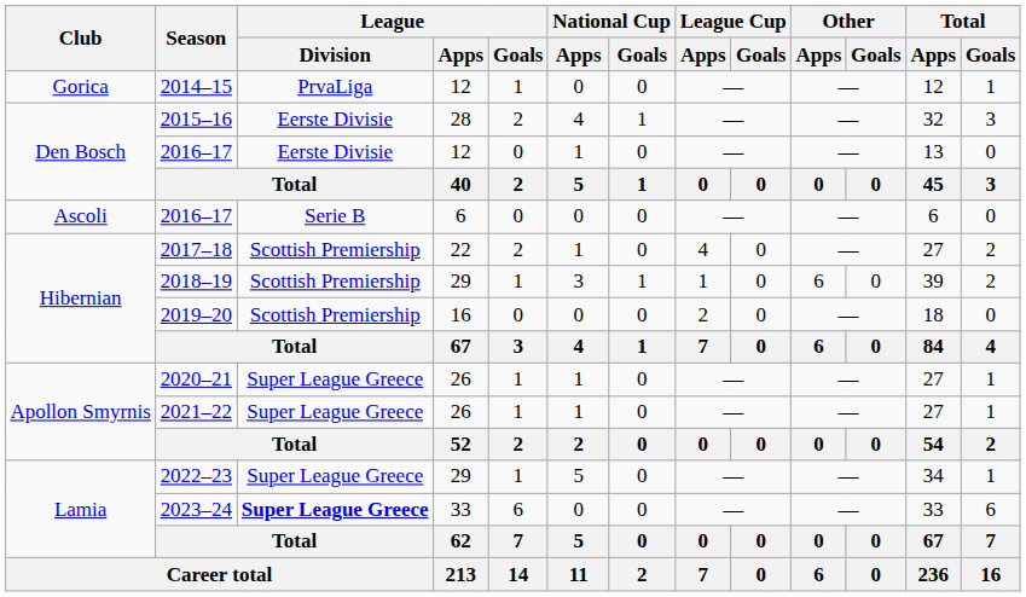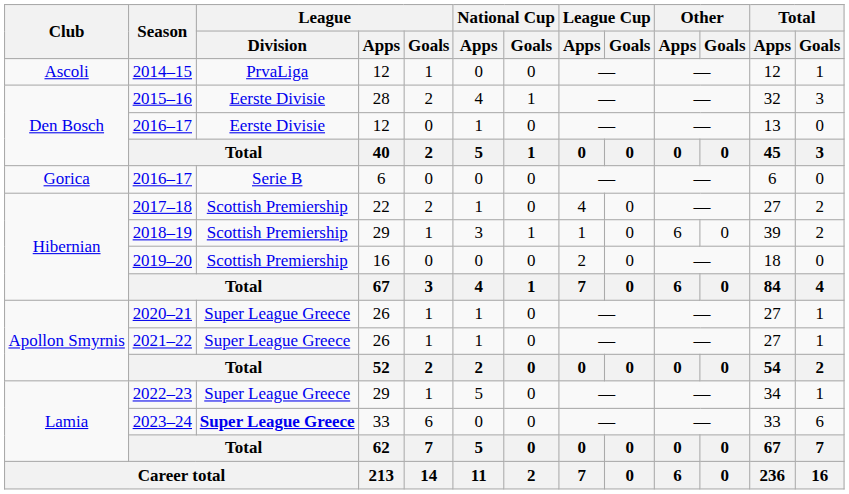2014–15 | Club: Gorica -> Ascoli
2016–17 / 6 | Club: Ascoli -> Gorica
